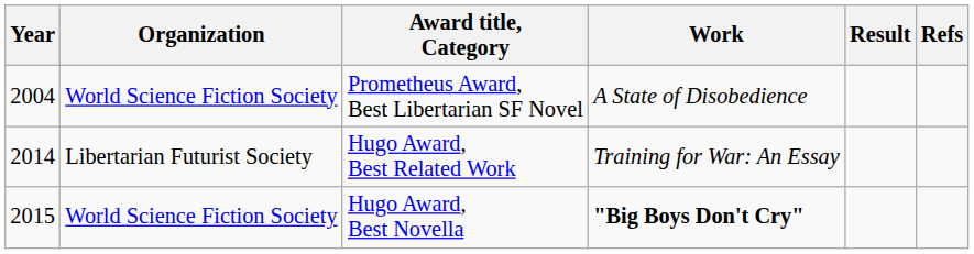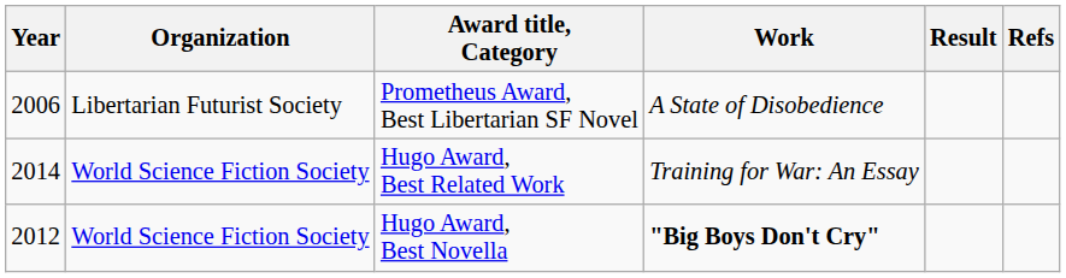Prometheus Award, Best Libertarian SF Novel | Year: 2004 -> 2006
Prometheus Award, Best Libertarian SF Novel | Organization: World Science Fiction Society -> Libertarian Futurist Society
Hugo Award, Best Related Work | Organization: Libertarian Futurist Society -> World Science Fiction Society
Hugo Award, Best Novella | Year: 2015 -> 2012
